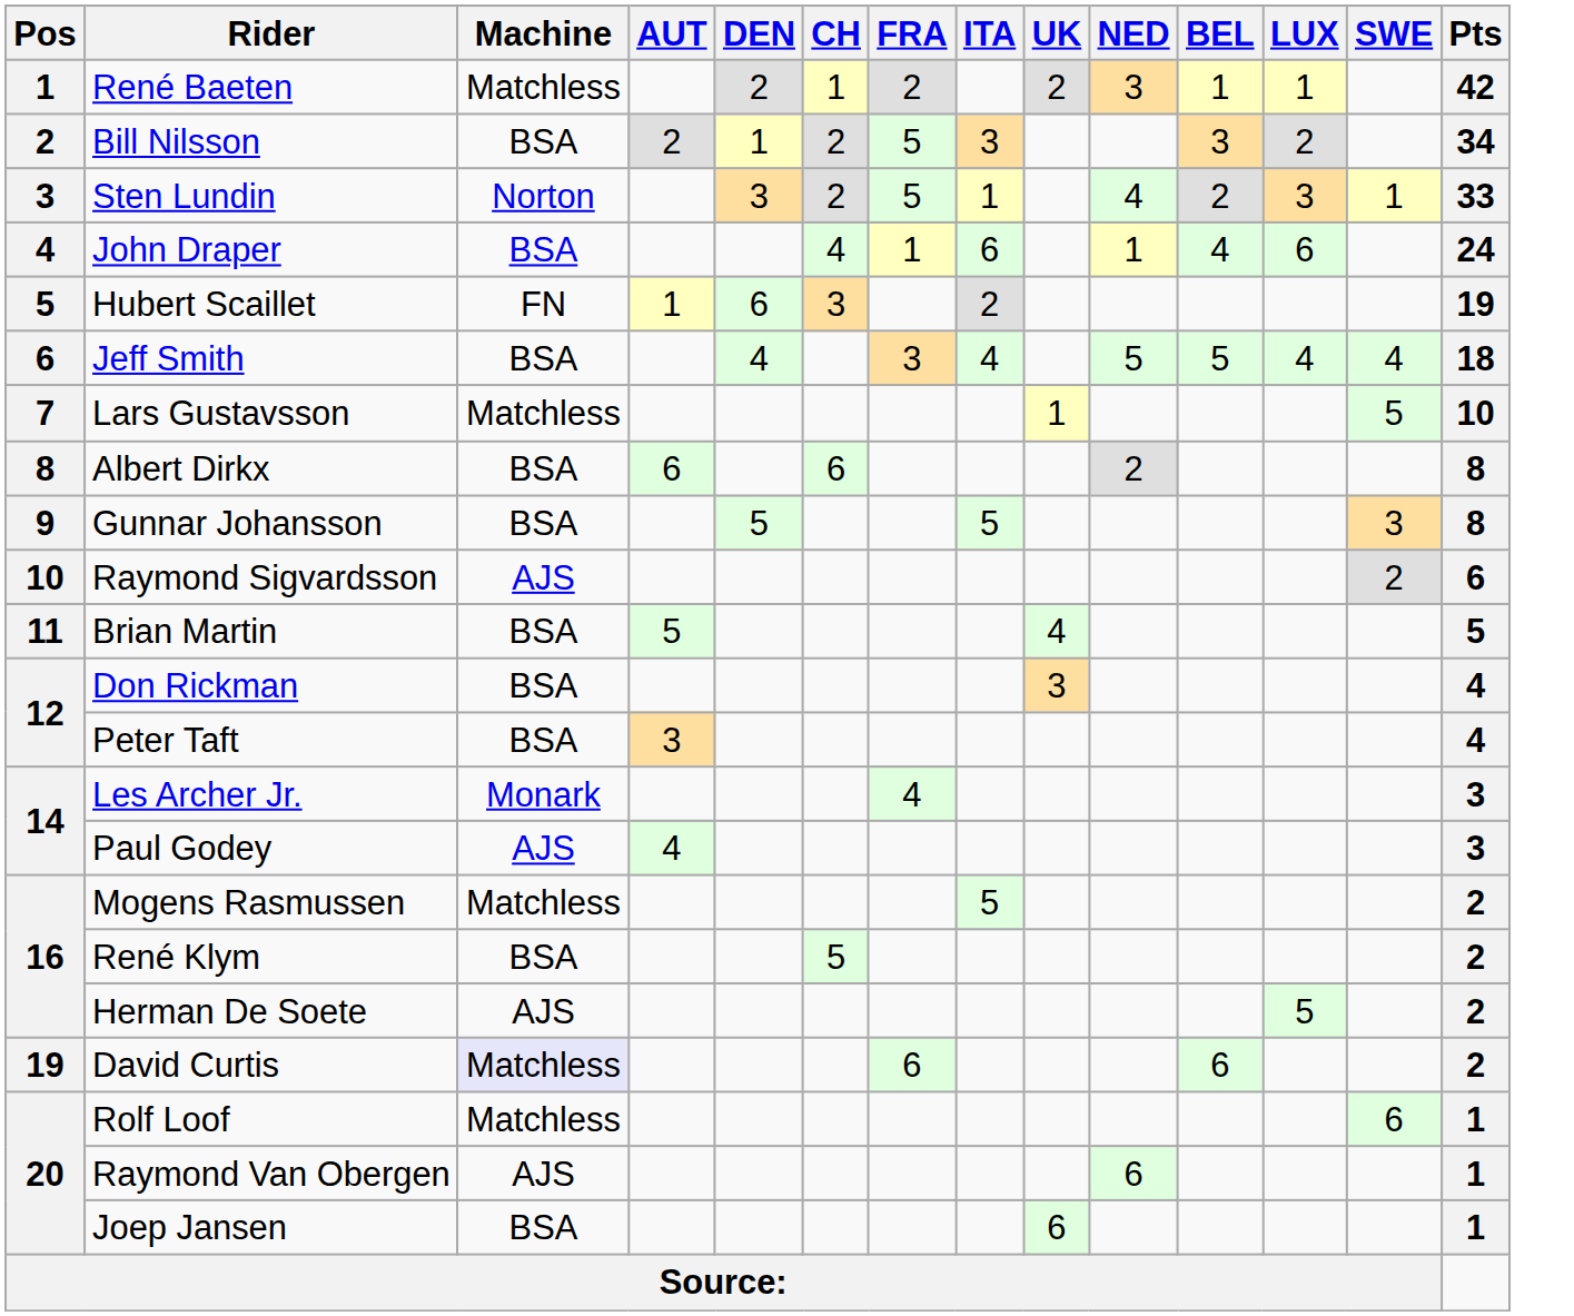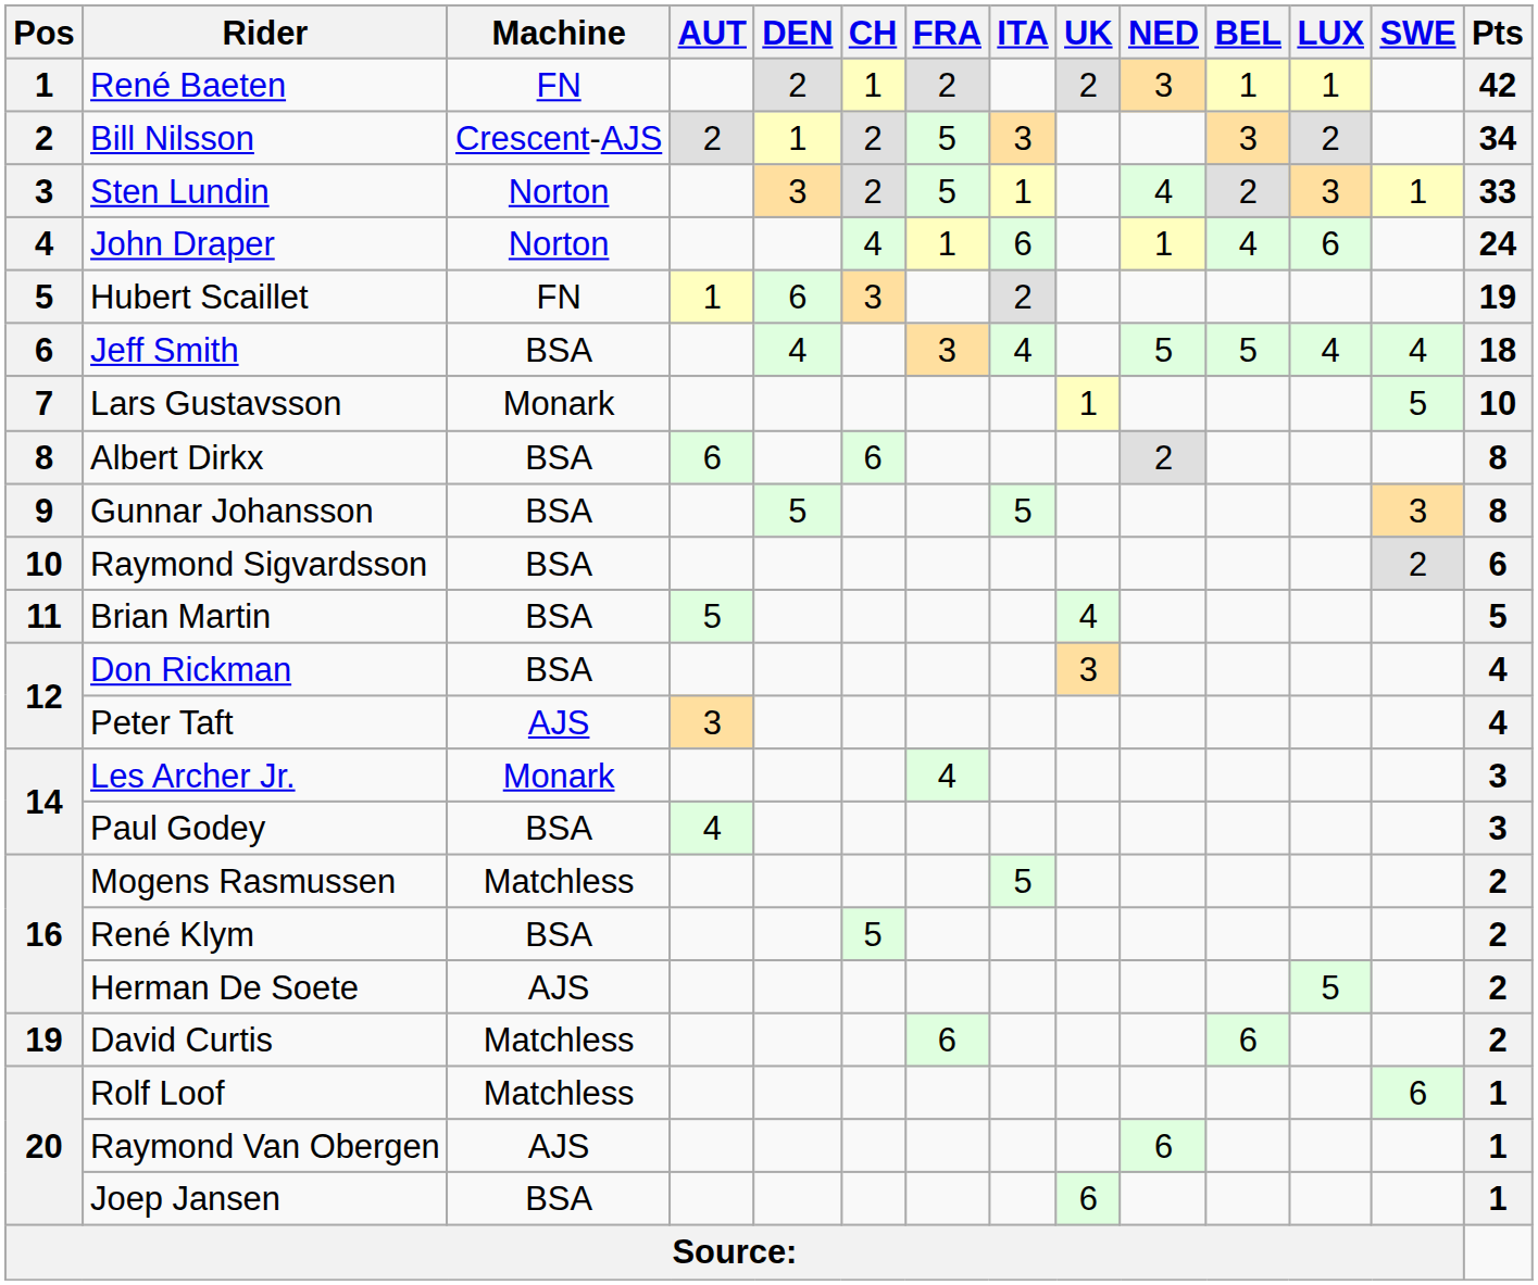René Baeten | Machine: Matchless -> FN
Bill Nilsson | Machine: BSA -> Crescent-AJS
John Draper | Machine: BSA -> Norton
Lars Gustavsson | Machine: Matchless -> Monark
Raymond Sigvardsson | Machine: AJS -> BSA
Peter Taft | Machine: BSA -> AJS
Paul Godey | Machine: AJS -> BSA
David Curtis | Machine: lavender background -> no background
